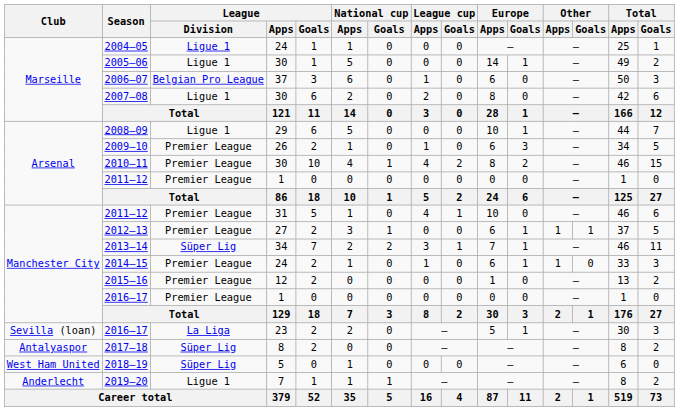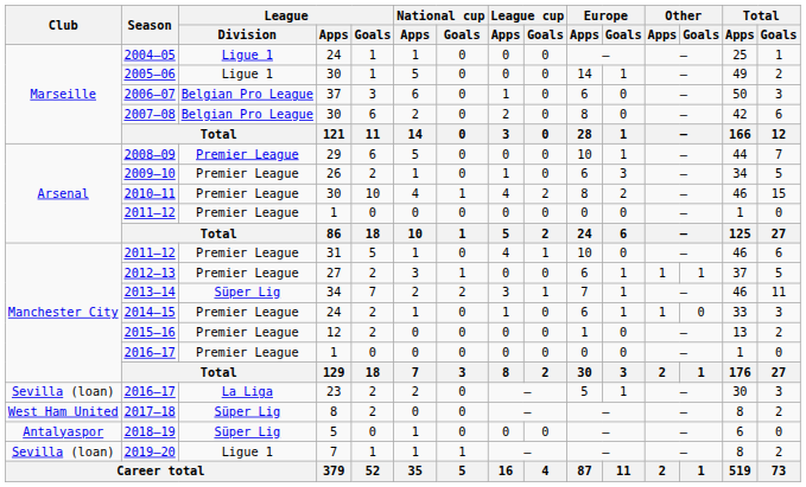2007–08 | League / Division: Ligue 1 -> Belgian Pro League
2008–09 | League / Division: Ligue 1 -> Premier League
2017–18 | Club: Antalyaspor -> West Ham United
2018–19 | Club: West Ham United -> Antalyaspor
2019–20 | Club: Anderlecht -> Sevilla (loan)
